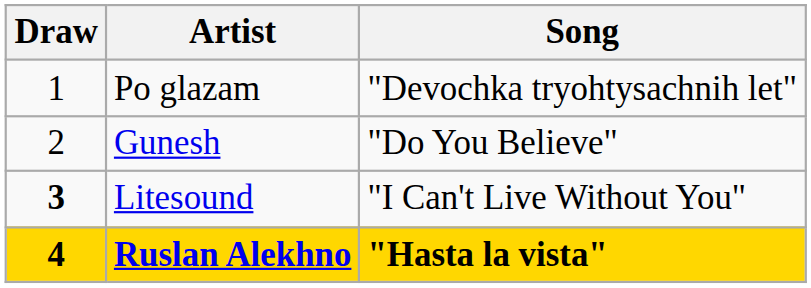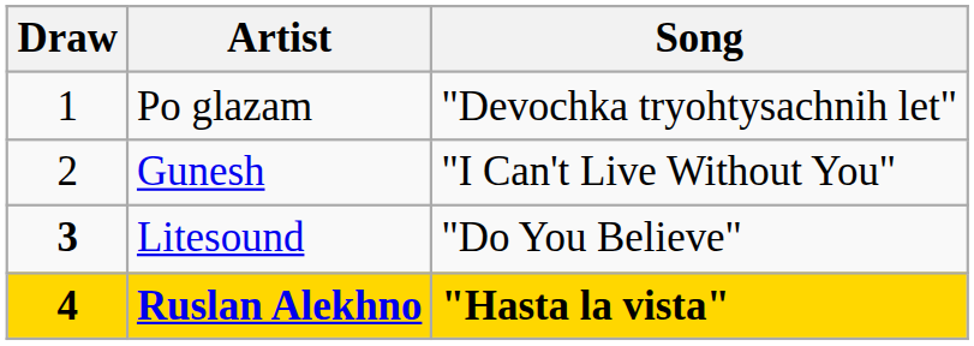Gunesh | Song: "Do You Believe" -> "I Can't Live Without You"
Litesound | Song: "I Can't Live Without You" -> "Do You Believe"
